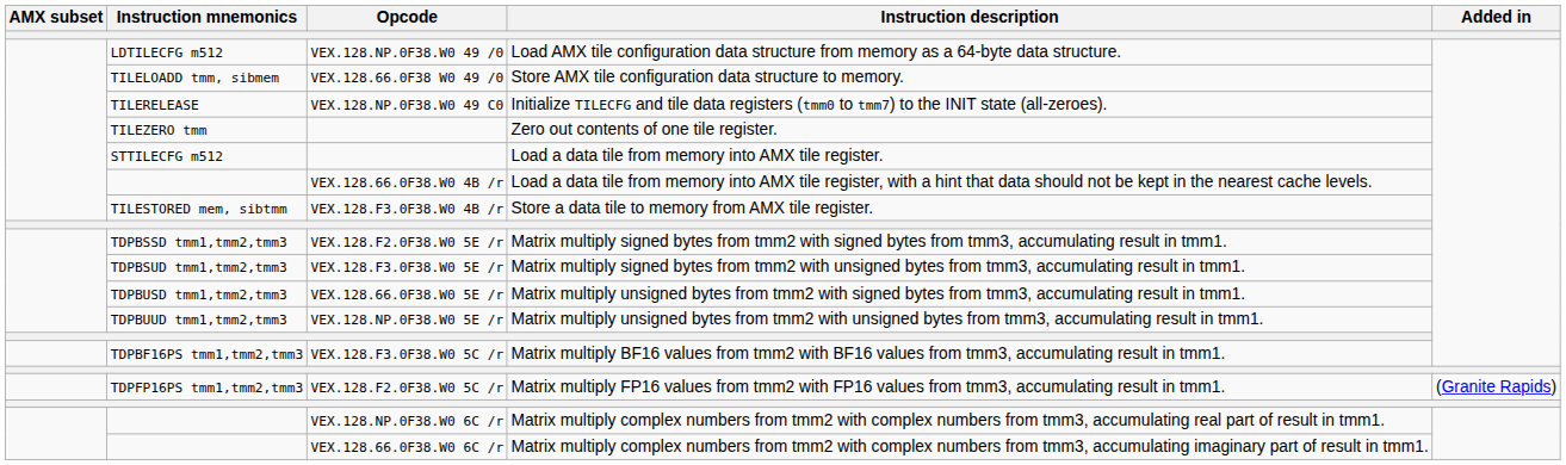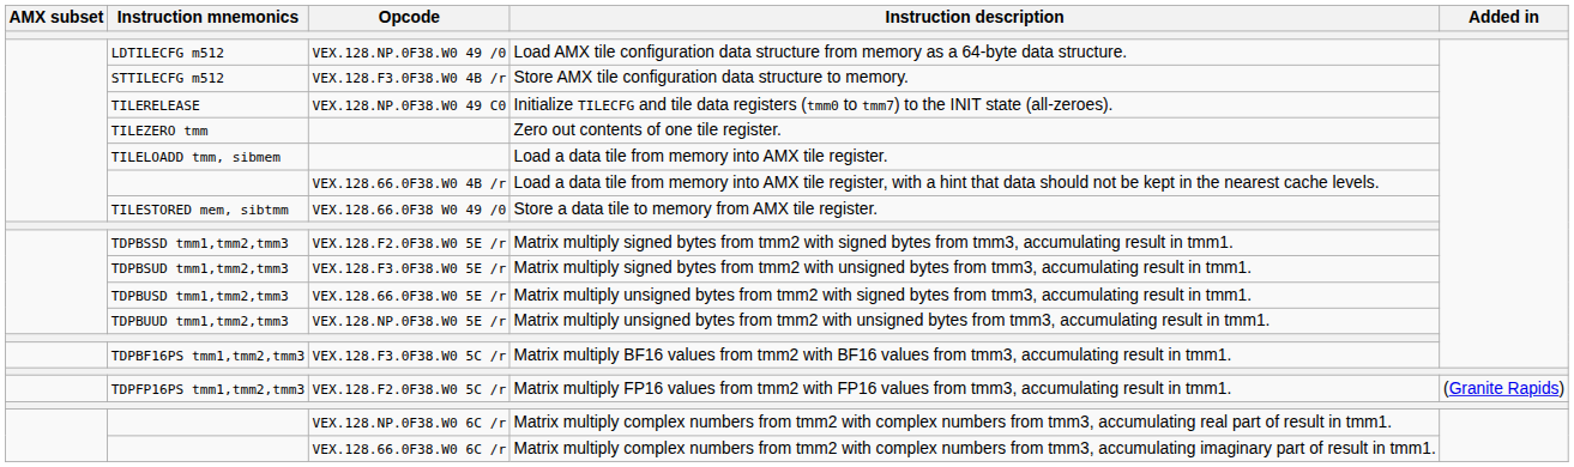Store AMX tile configuration data structure to memory. | Instruction mnemonics: TILELOADD tmm, sibmem -> STTILECFG m512
Store AMX tile configuration data structure to memory. | Opcode: VEX.128.66.0F38 W0 49 /0 -> VEX.128.F3.0F38.W0 4B /r
Load a data tile from memory into AMX tile register. | Instruction mnemonics: STTILECFG m512 -> TILELOADD tmm, sibmem
Store a data tile to memory from AMX tile register. | Opcode: VEX.128.F3.0F38.W0 4B /r -> VEX.128.66.0F38 W0 49 /0
